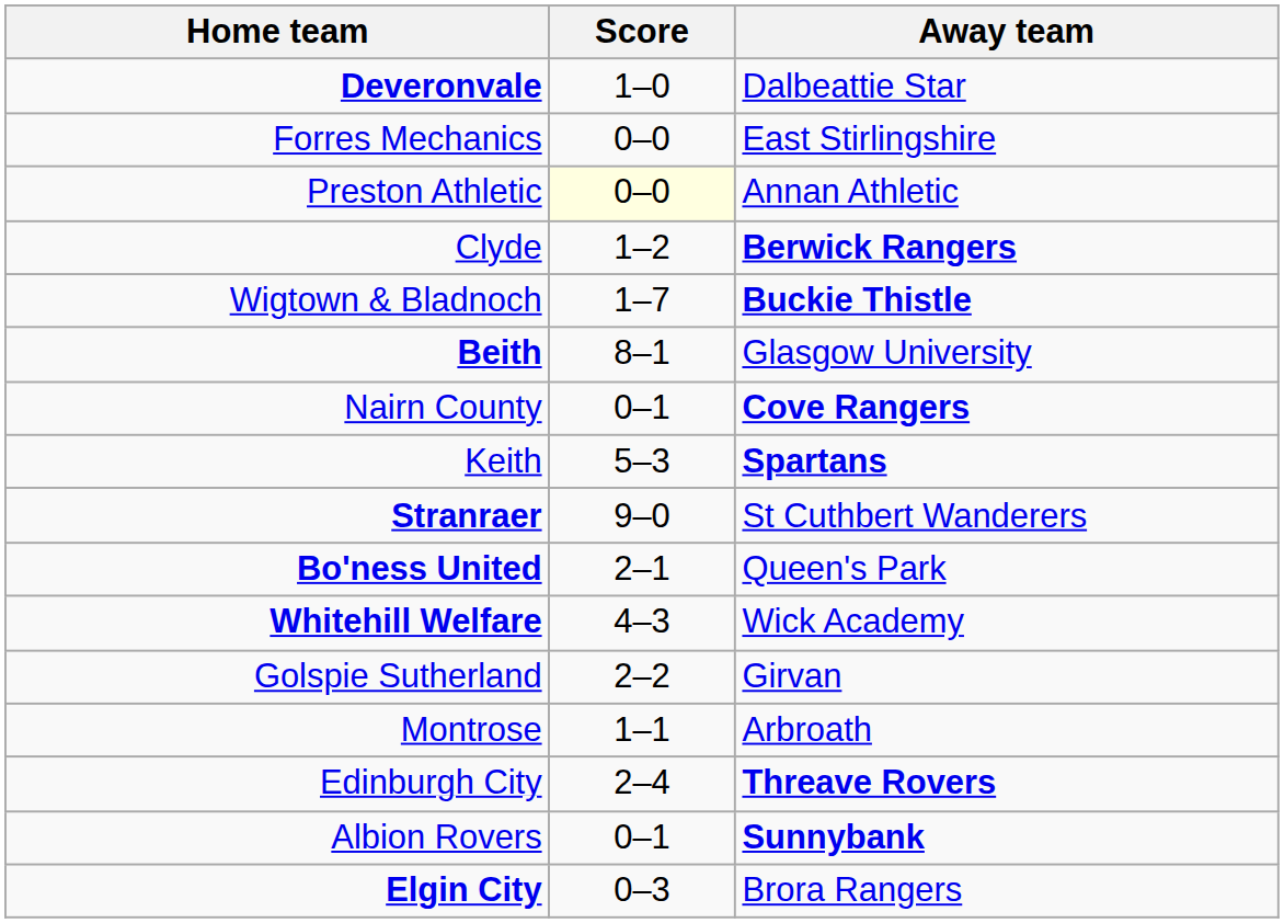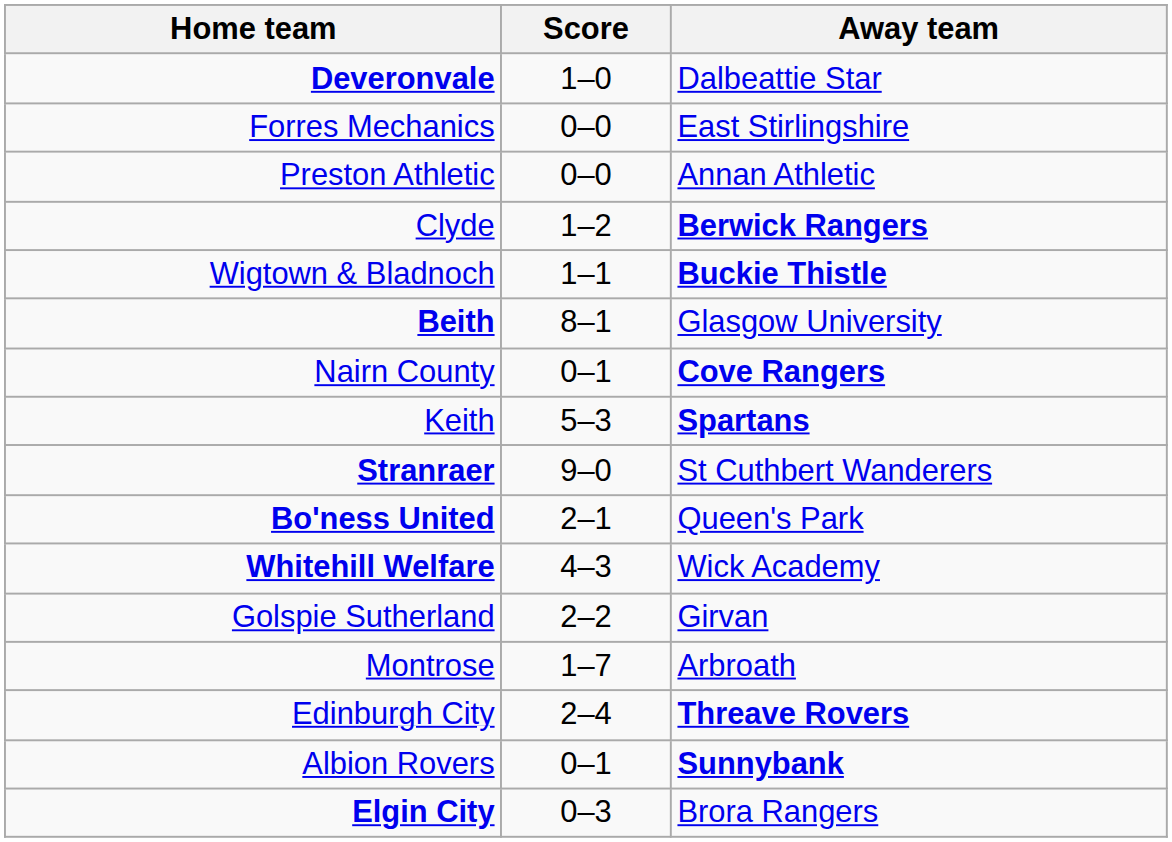Preston Athletic | Score: lightyellow background -> no background
Wigtown & Bladnoch | Score: 1–7 -> 1–1
Montrose | Score: 1–1 -> 1–7
